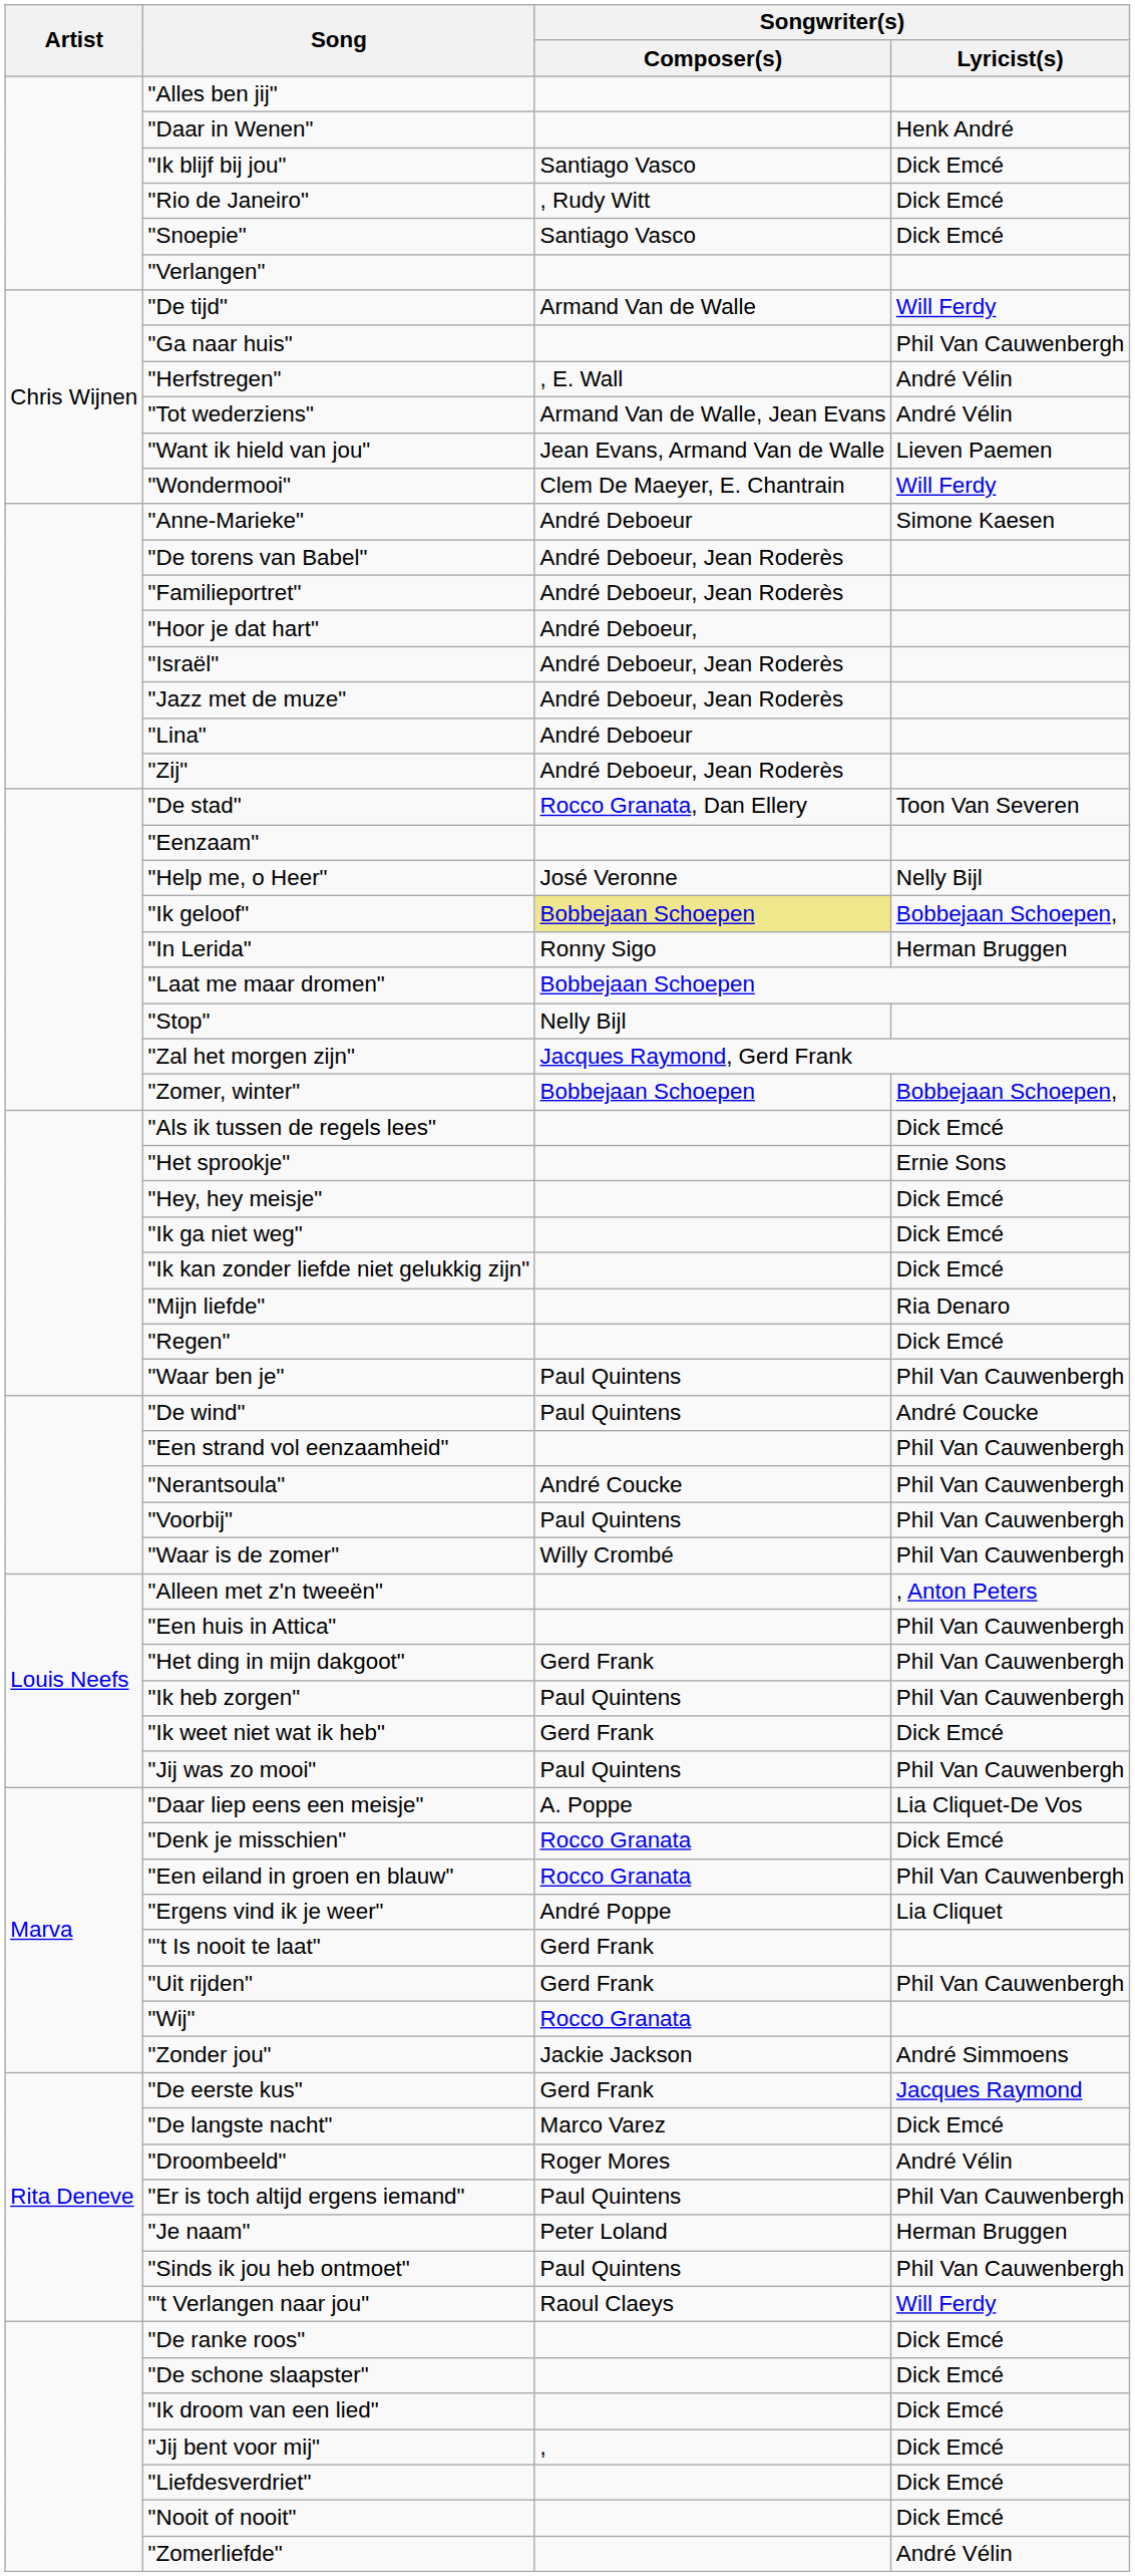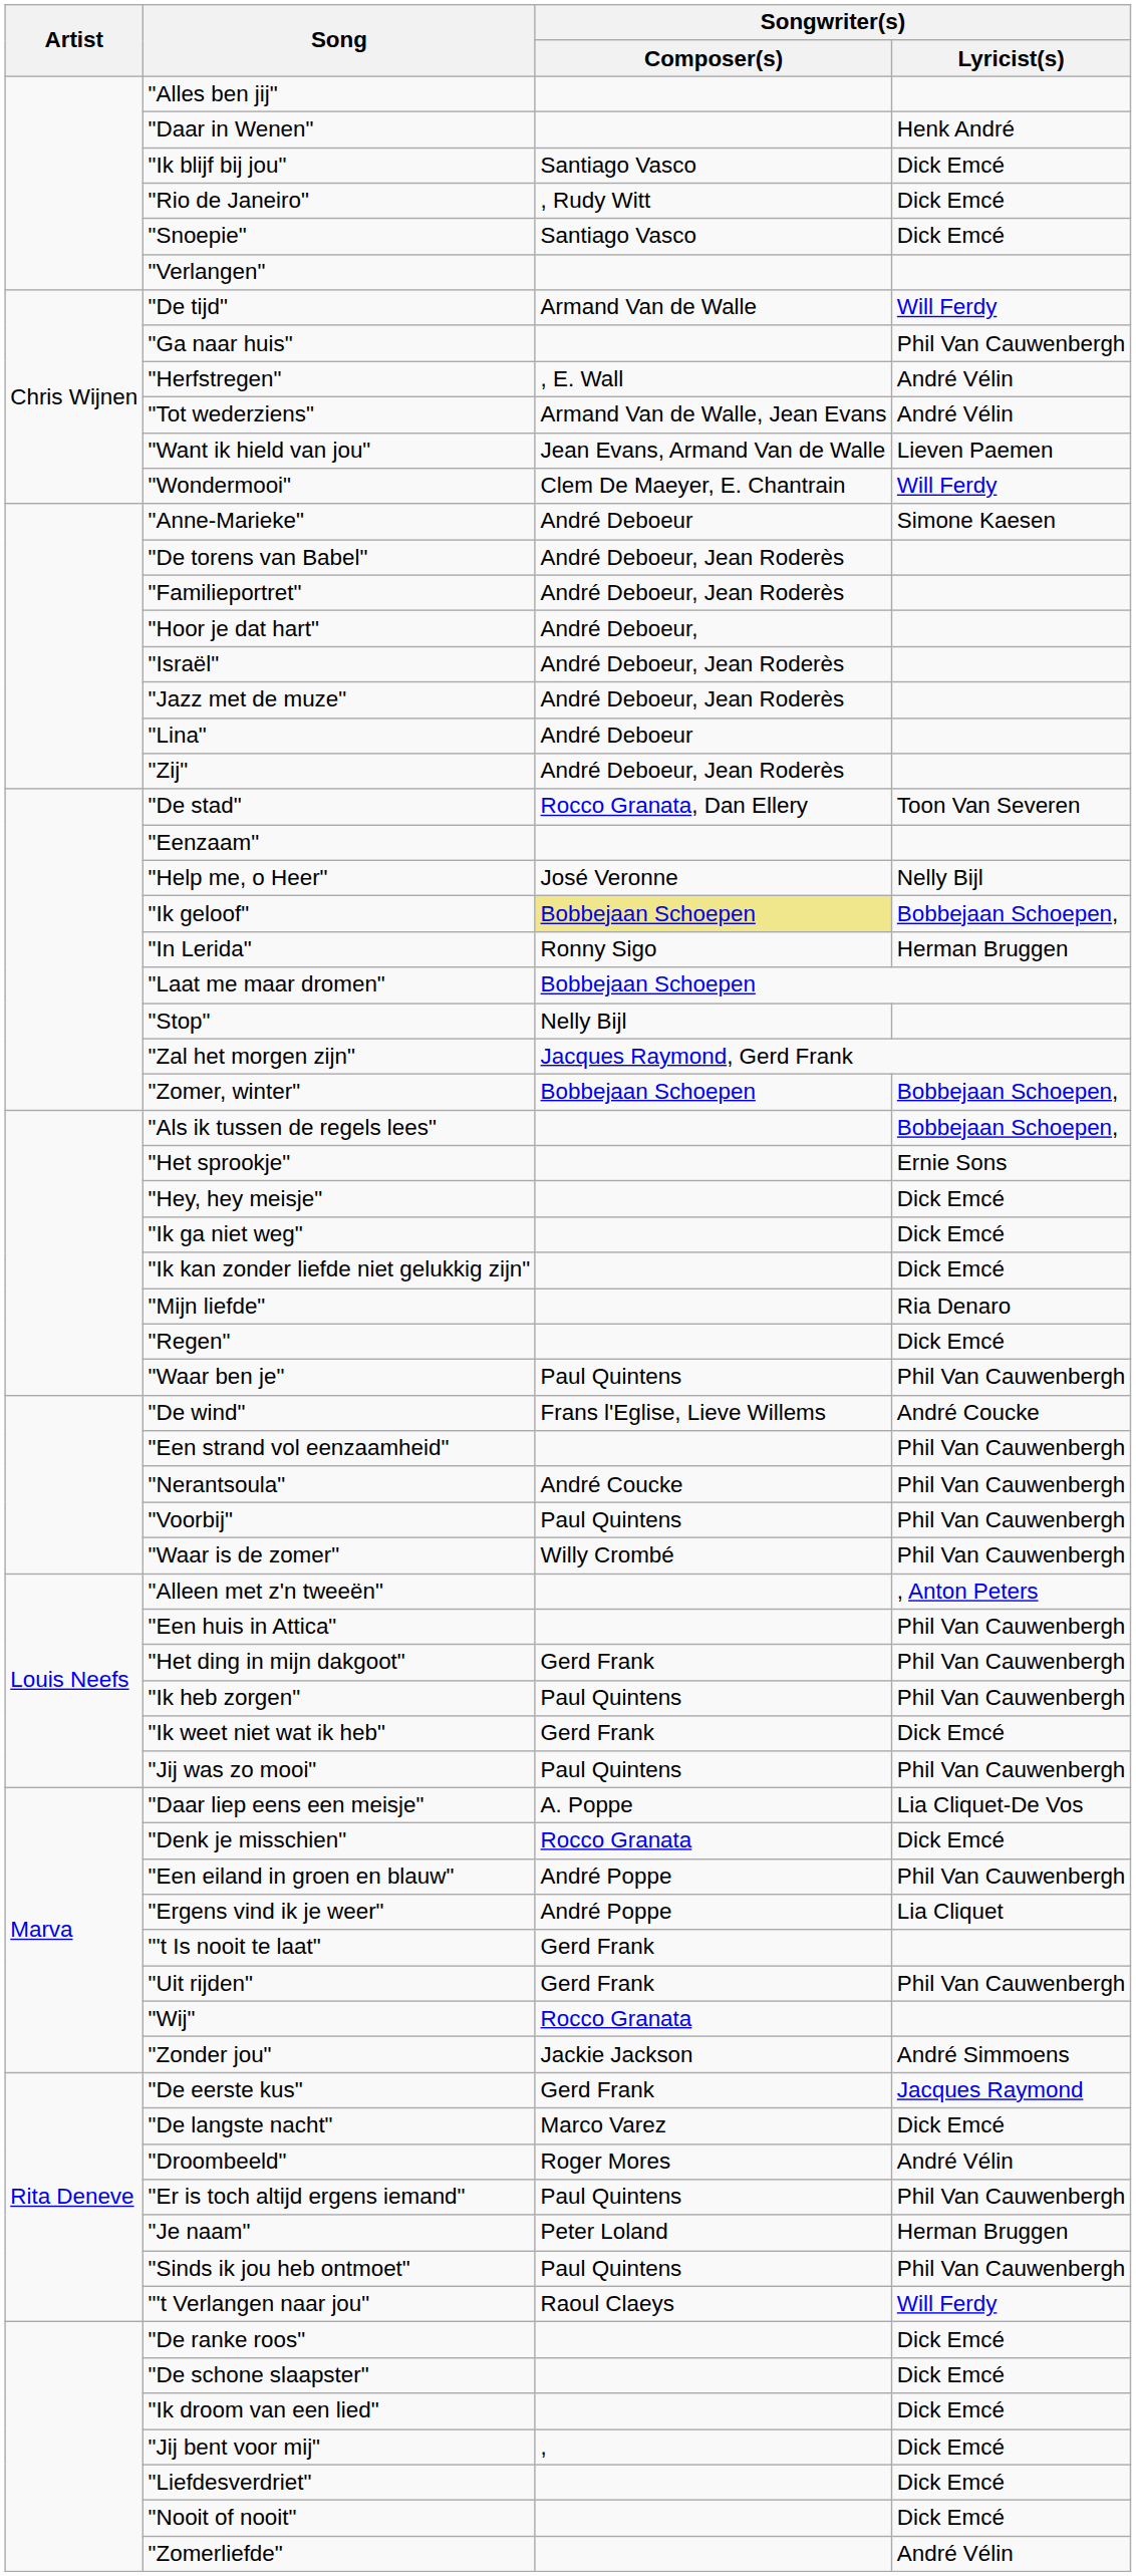"Als ik tussen de regels lees" | Songwriter(s) / Lyricist(s): Dick Emcé -> Bobbejaan Schoepen,
"De wind" | Songwriter(s) / Composer(s): Paul Quintens -> Frans l'Eglise, Lieve Willems
"Een eiland in groen en blauw" | Songwriter(s) / Composer(s): Rocco Granata -> André Poppe
